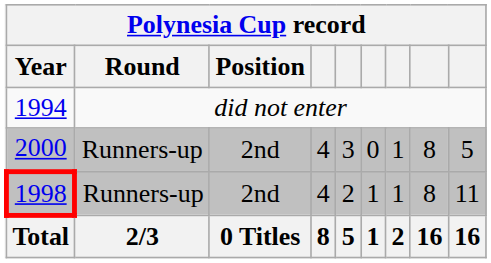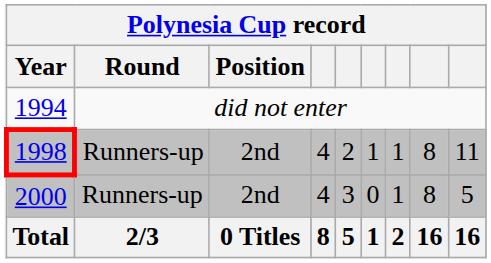rows swapped: 1998 <-> 2000
